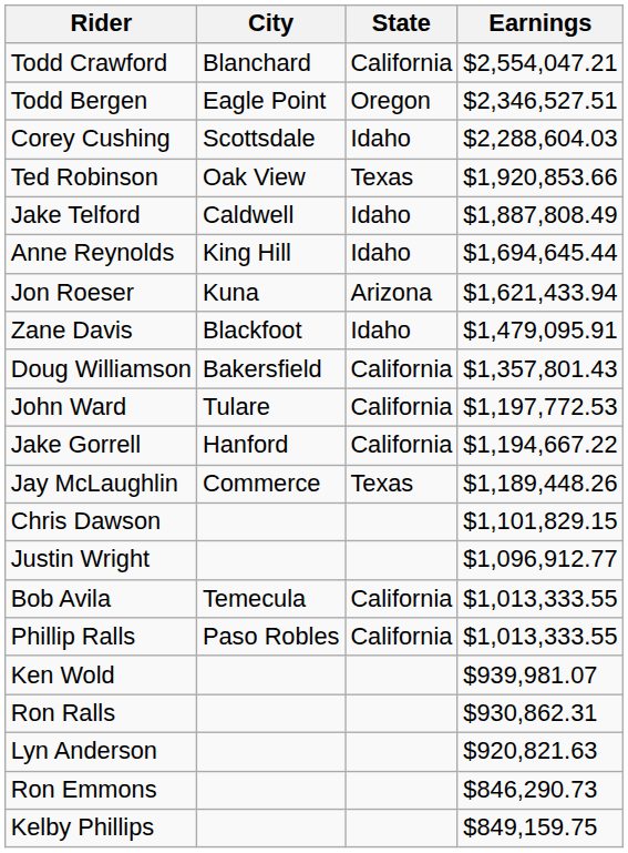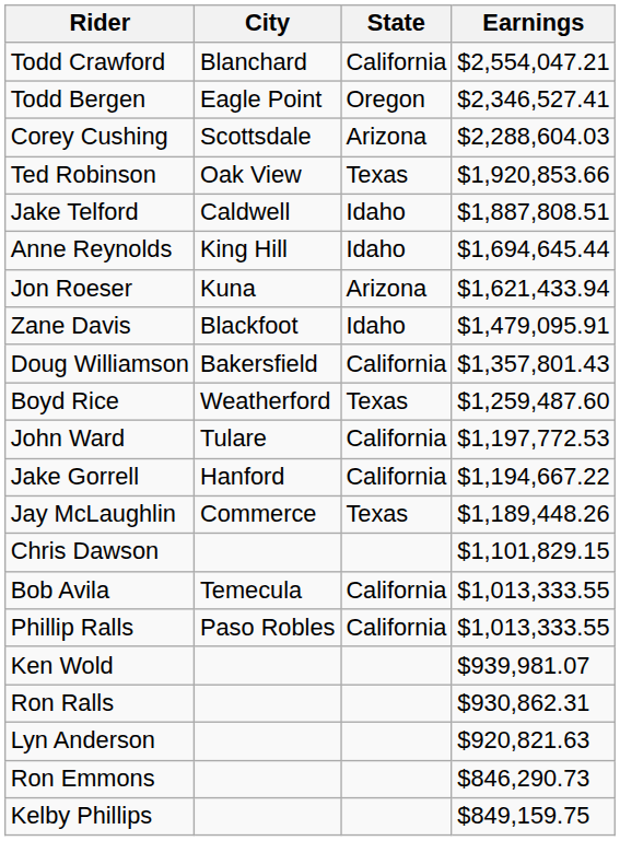Todd Bergen | Earnings: $2,346,527.51 -> $2,346,527.41
Corey Cushing | State: Idaho -> Arizona
Jake Telford | Earnings: $1,887,808.49 -> $1,887,808.51
+ row: Boyd Rice | Weatherford | Texas | $1,259,487.60
- row: Justin Wright | $1,096,912.77
